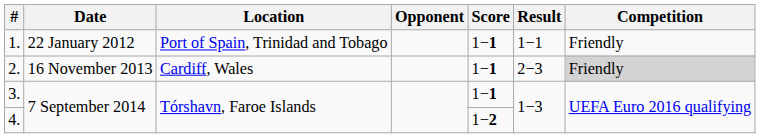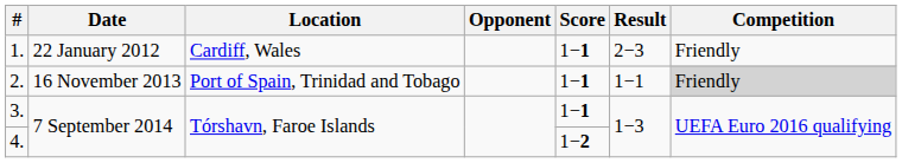1. | Location: Port of Spain, Trinidad and Tobago -> Cardiff, Wales
1. | Result: 1−1 -> 2−3
2. | Location: Cardiff, Wales -> Port of Spain, Trinidad and Tobago
2. | Result: 2−3 -> 1−1
